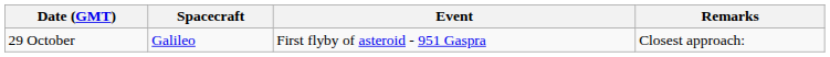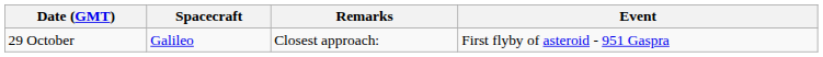columns swapped: Event <-> Remarks
